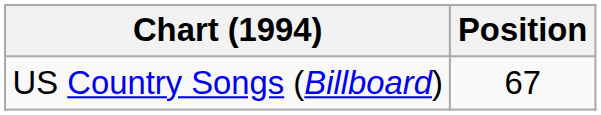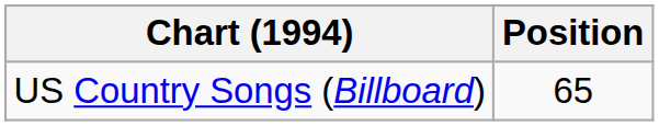US Country Songs (Billboard) | Position: 67 -> 65
